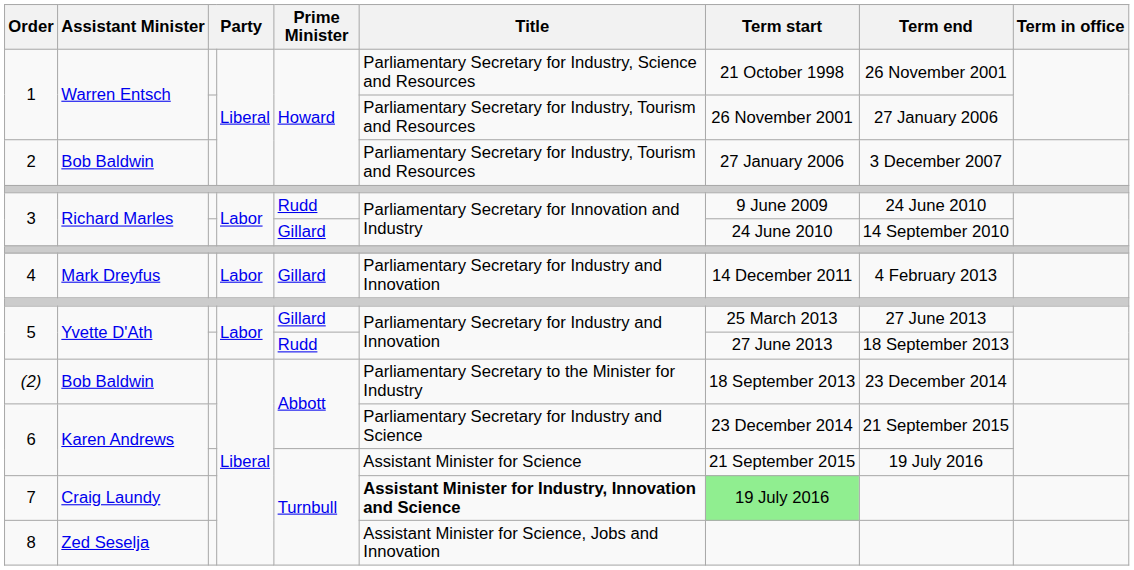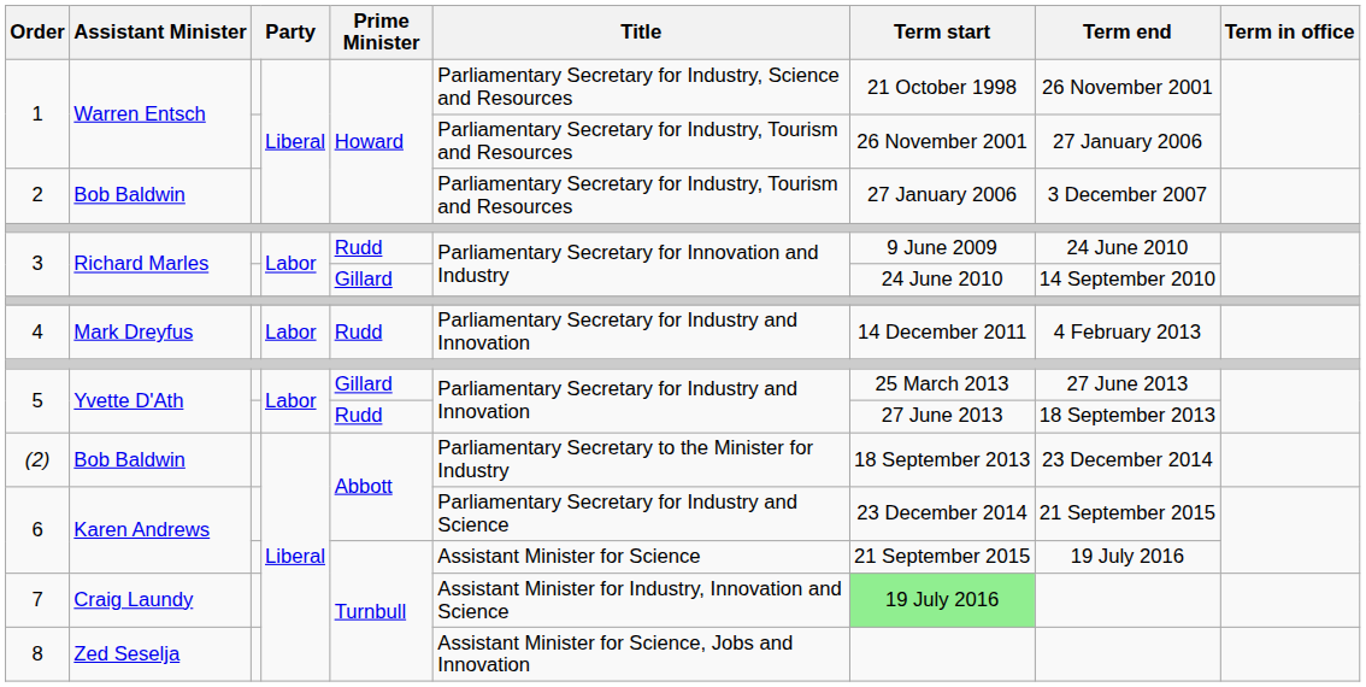4 | Prime Minister: Gillard -> Rudd
7 | Title: bold -> normal
